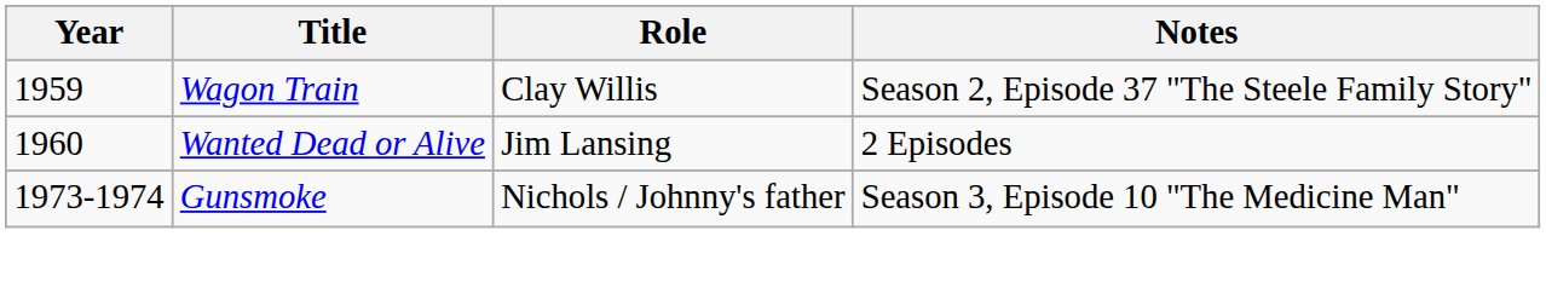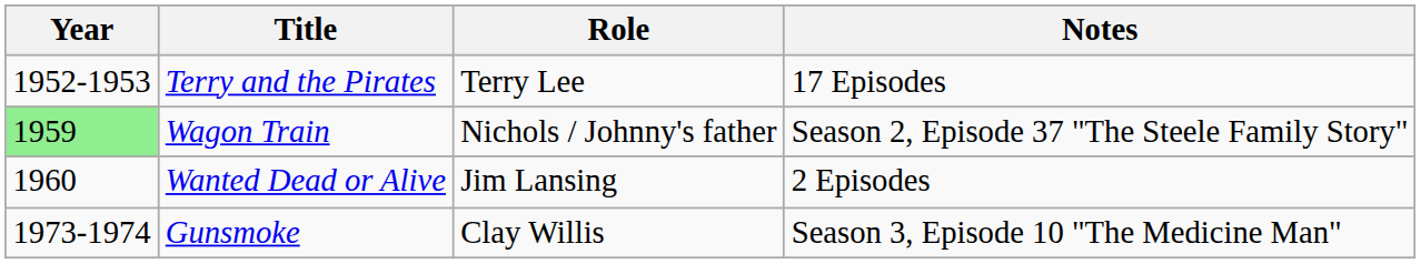+ row: 1952-1953 | Terry and the Pirates | Terry Lee | 17 Episodes
Wagon Train | Year: no background -> lightgreen background
Wagon Train | Role: Clay Willis -> Nichols / Johnny's father
Gunsmoke | Role: Nichols / Johnny's father -> Clay Willis
